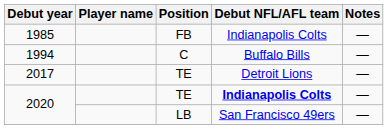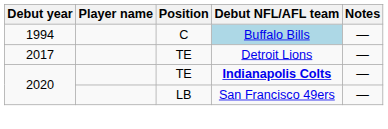- row: 1985 | FB | Indianapolis Colts | —
1994 | Debut NFL/AFL team: no background -> lightblue background
